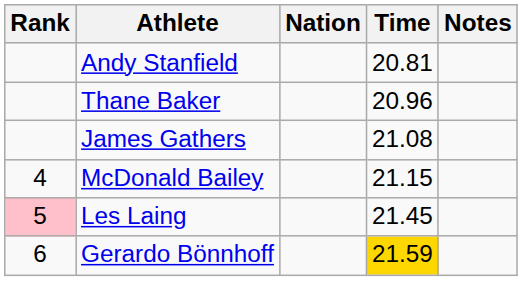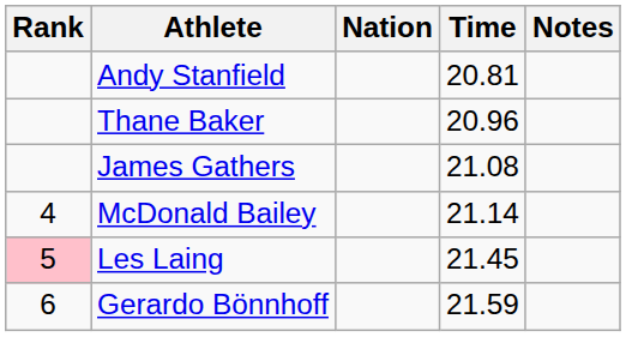McDonald Bailey | Time: 21.15 -> 21.14
Gerardo Bönnhoff | Time: gold background -> no background
